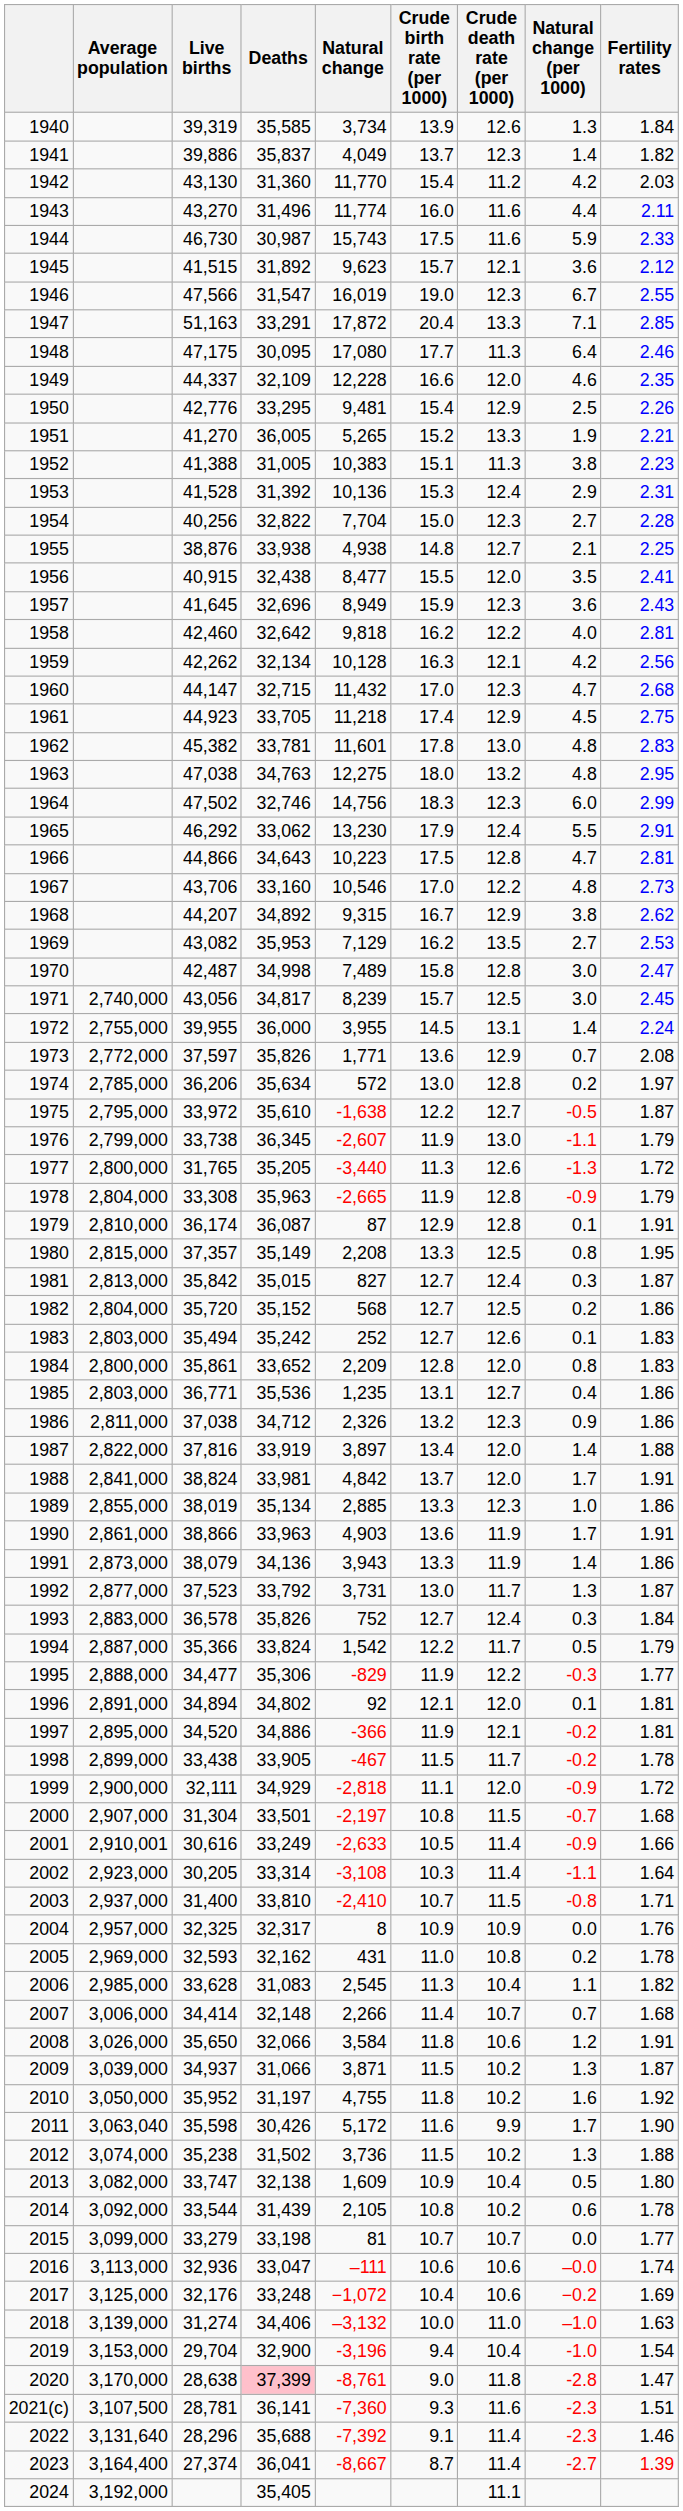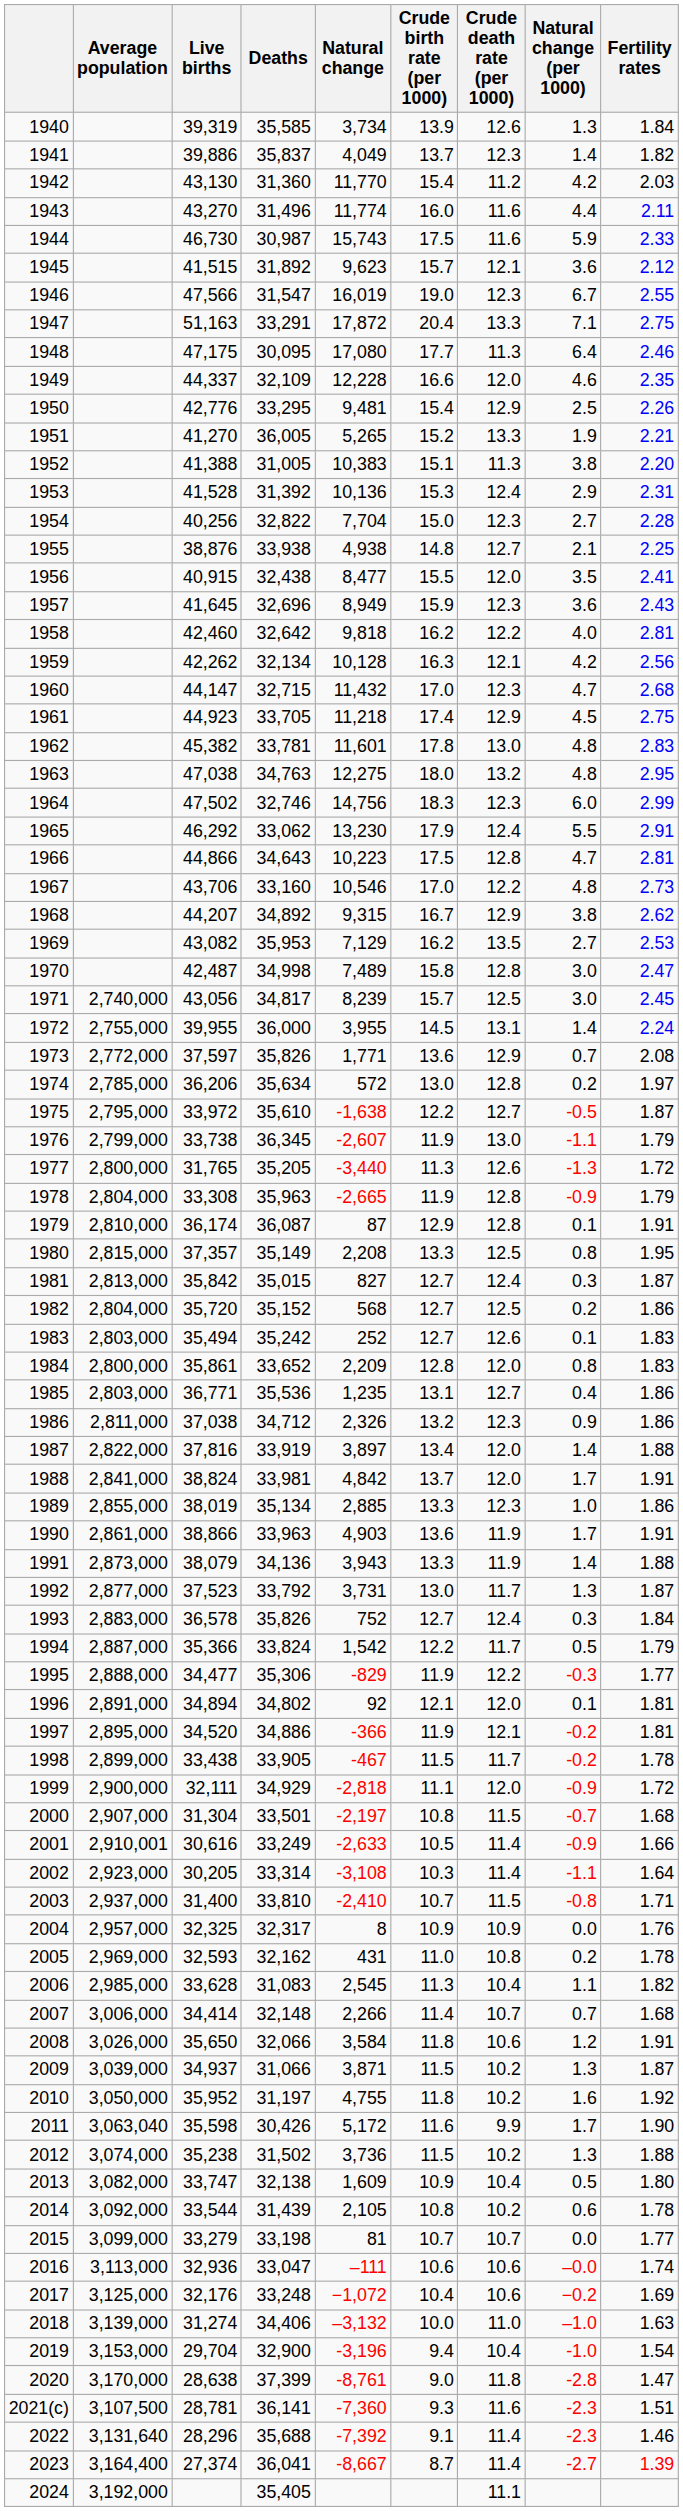1947 | Fertility rates: 2.85 -> 2.75
1952 | Fertility rates: 2.23 -> 2.20
1991 | Fertility rates: 1.86 -> 1.88
2020 | Deaths: pink background -> no background
